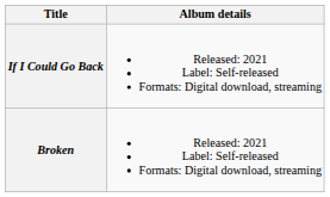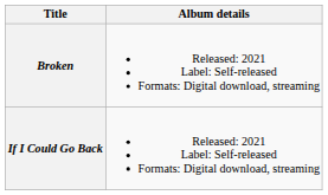rows swapped: If I Could Go Back <-> Broken
